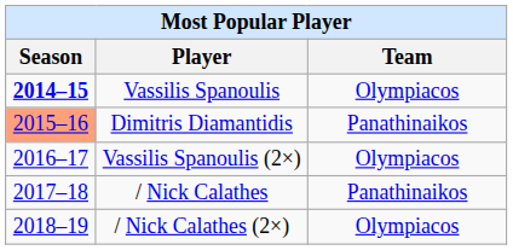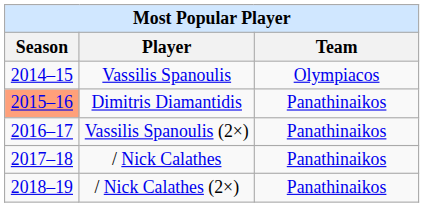Vassilis Spanoulis | Season: bold -> normal
Vassilis Spanoulis (2×) | Team: Olympiacos -> Panathinaikos
/ Nick Calathes (2×) | Team: Olympiacos -> Panathinaikos
